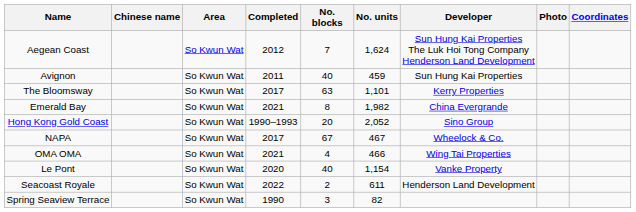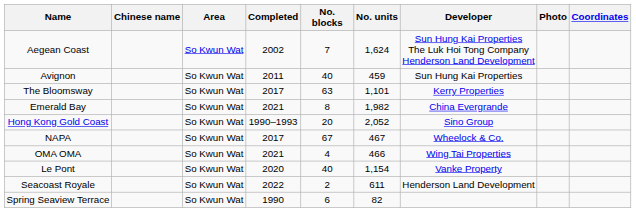Aegean Coast | Completed: 2012 -> 2002
Spring Seaview Terrace | No. blocks: 3 -> 6
